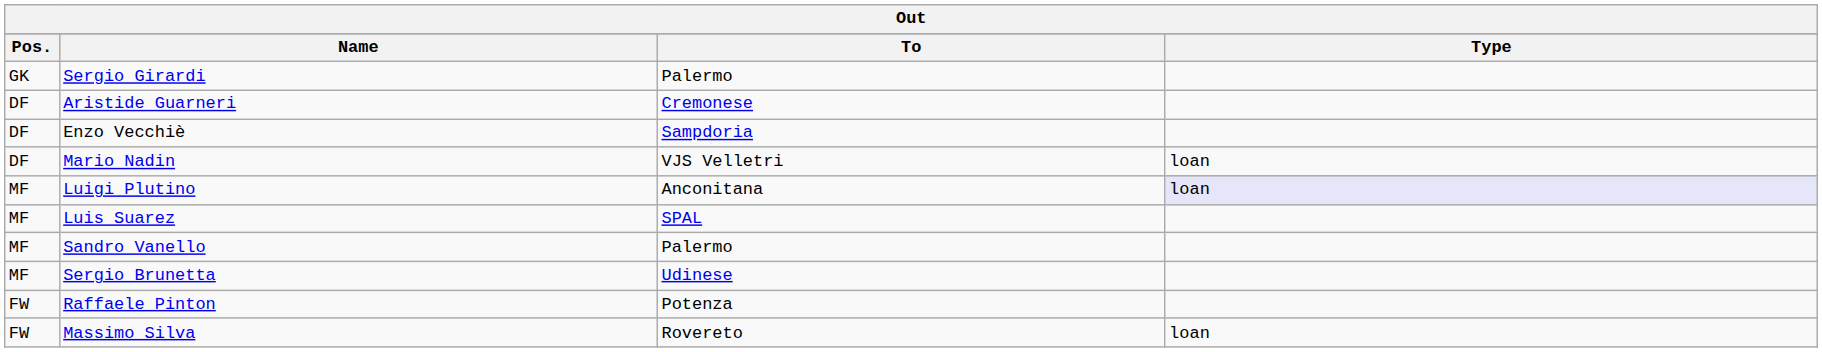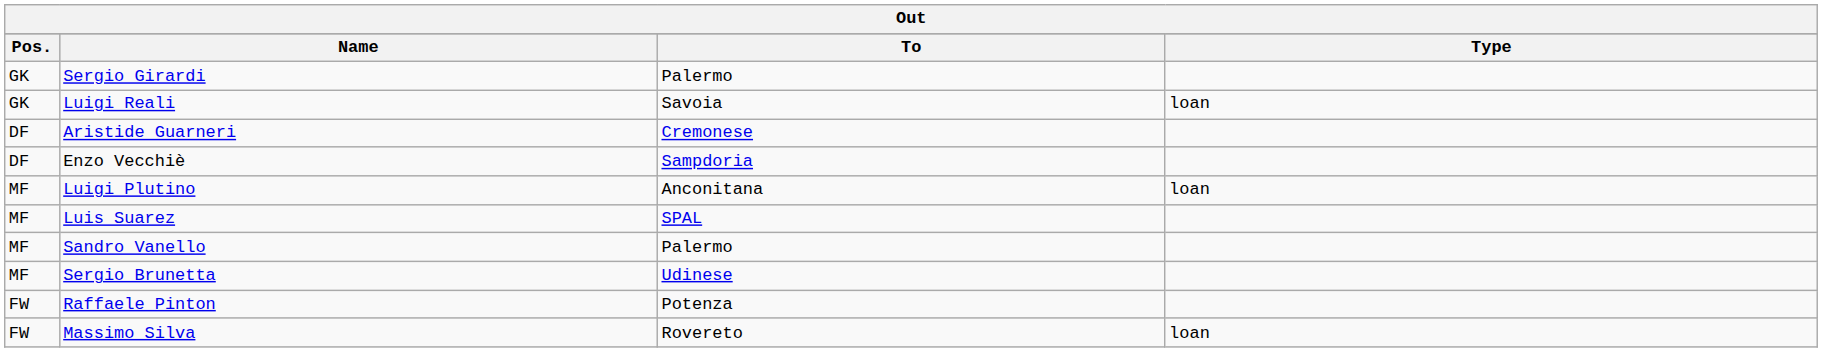+ row: GK | Luigi Reali | Savoia | loan
- row: DF | Mario Nadin | VJS Velletri | loan
Luigi Plutino | Type: lavender background -> no background
